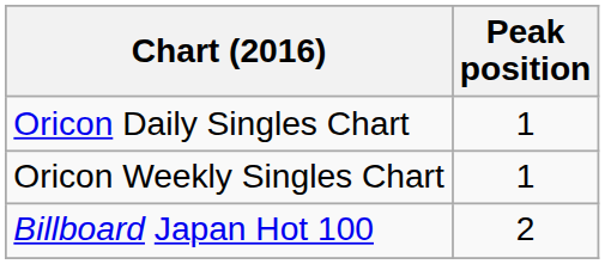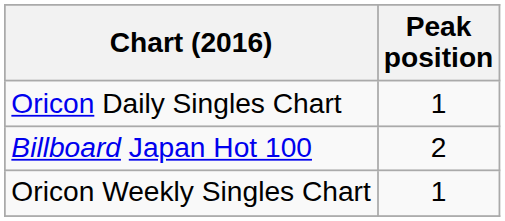rows swapped: Oricon Weekly Singles Chart <-> Billboard Japan Hot 100
